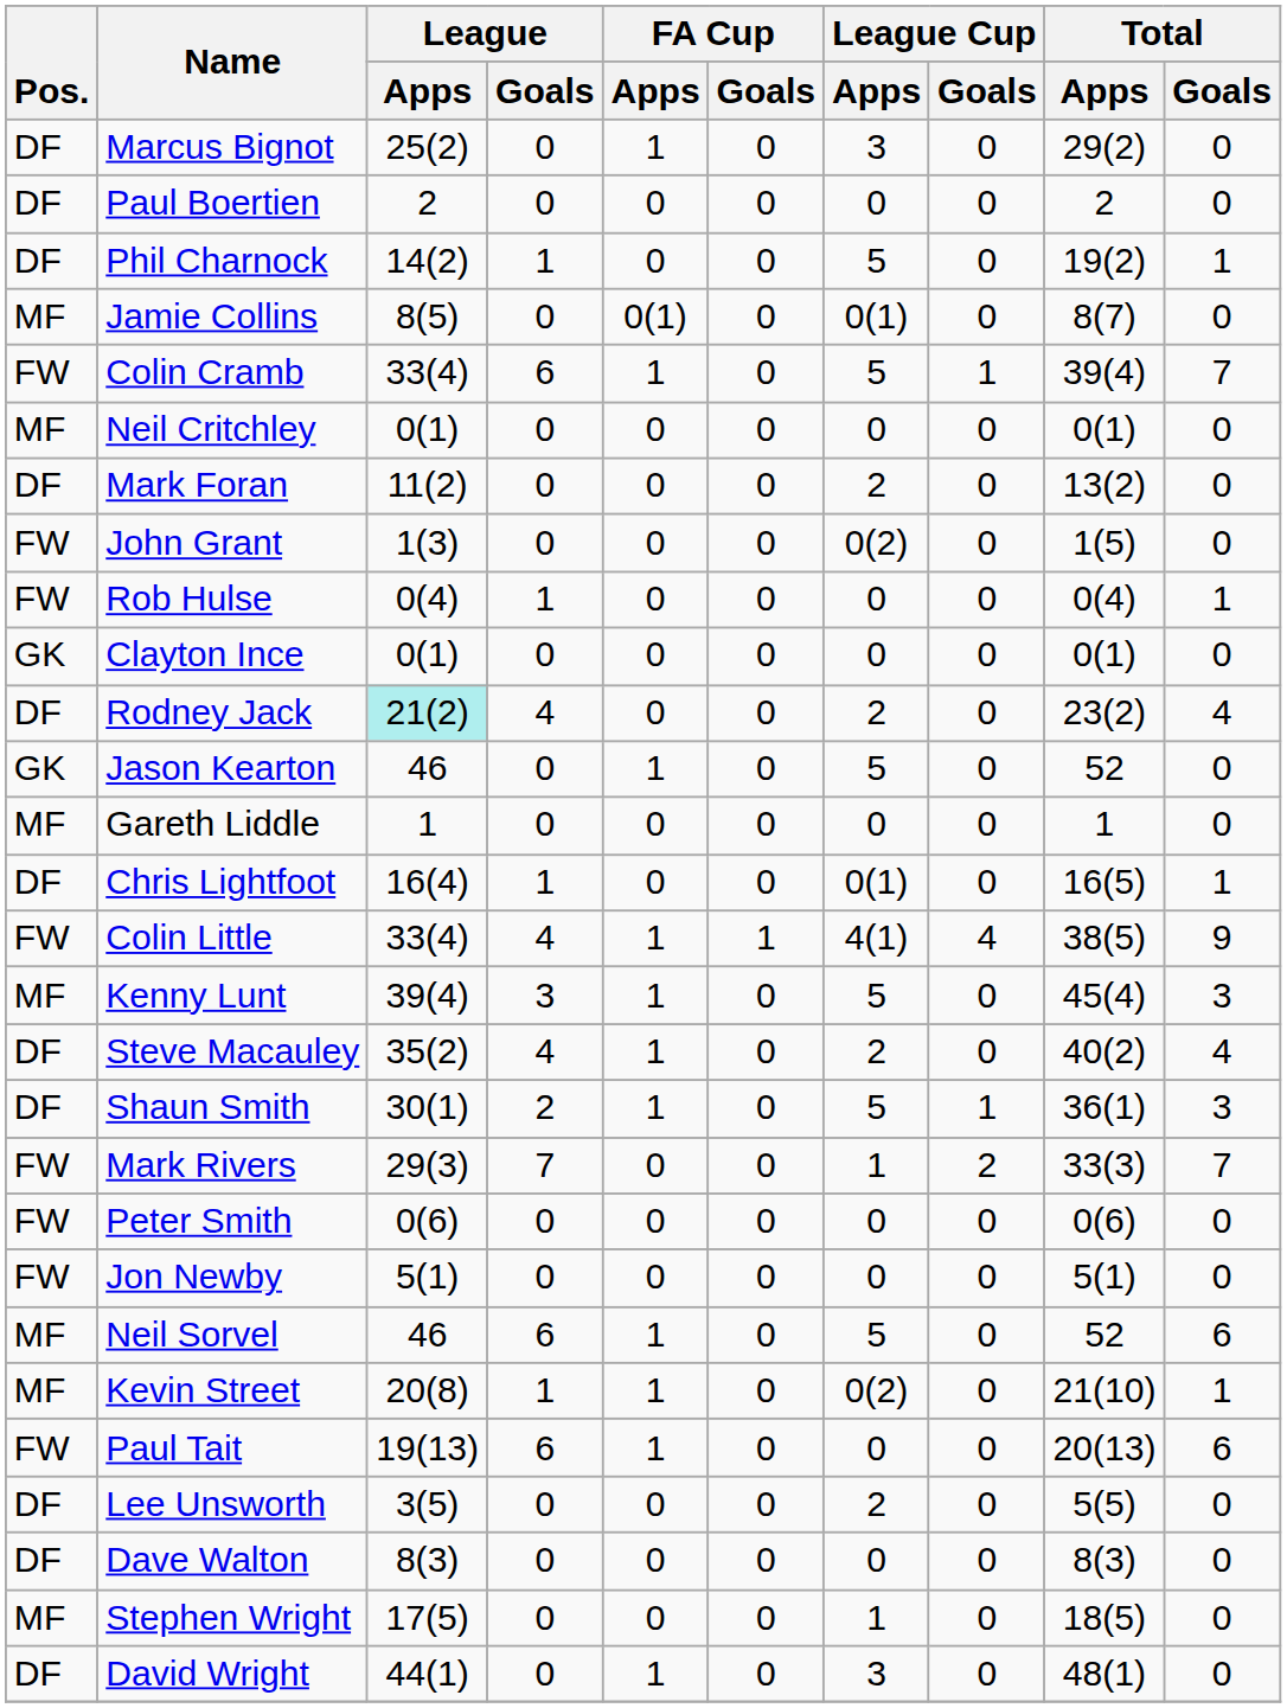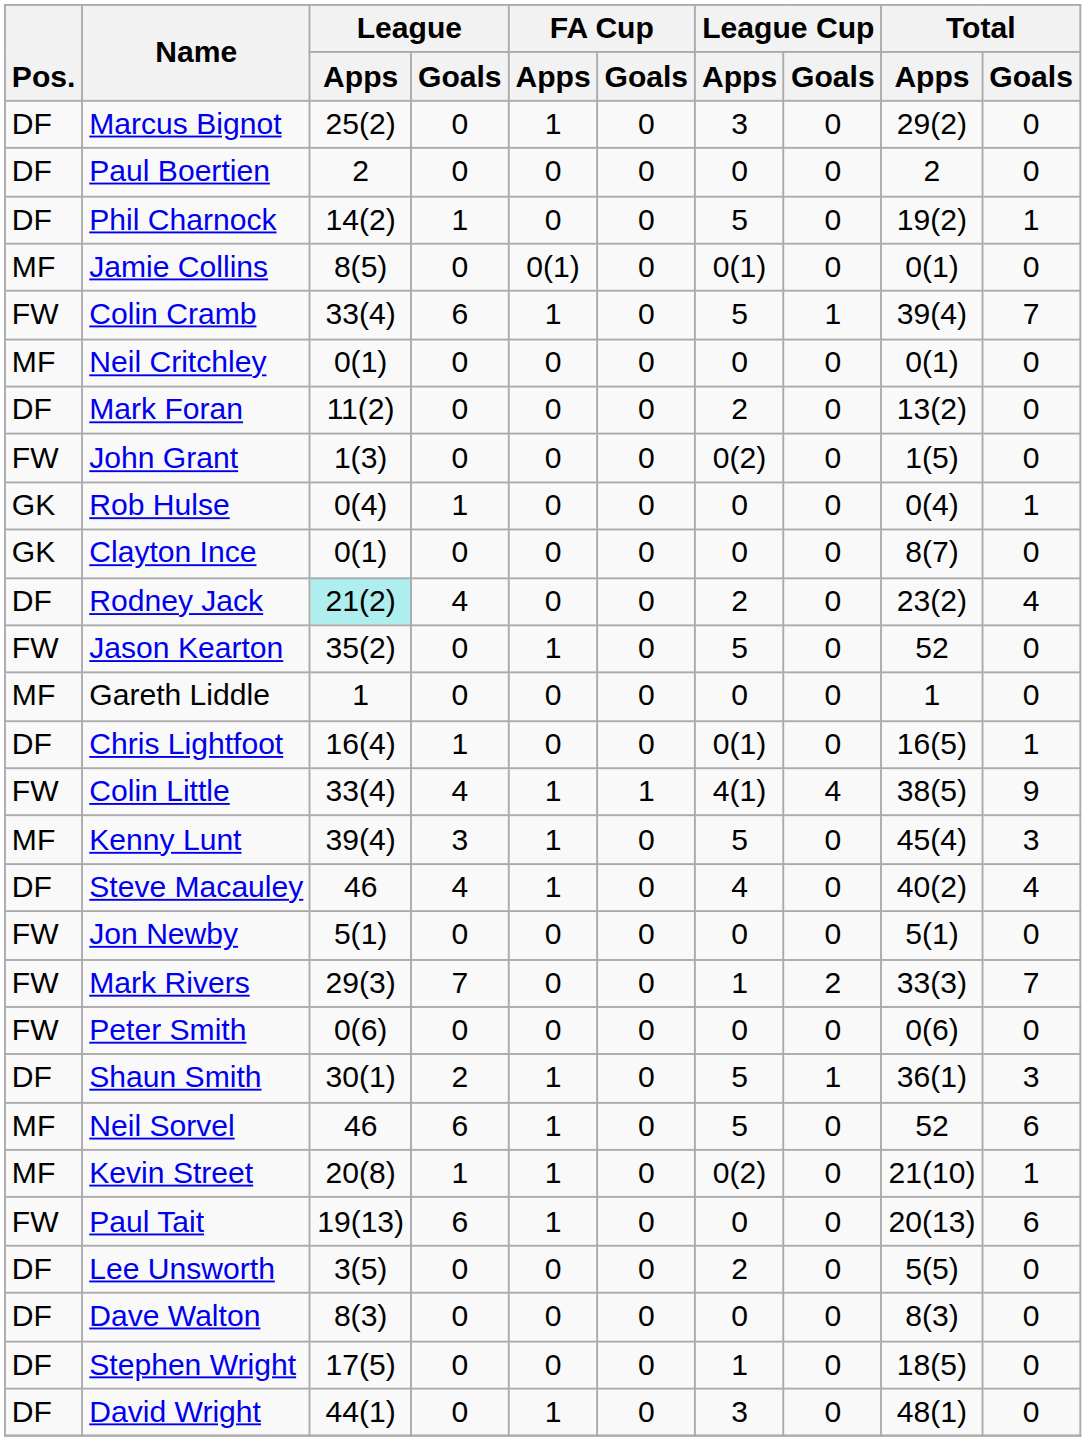Jamie Collins | Total / Apps: 8(7) -> 0(1)
Rob Hulse | Pos.: FW -> GK
Clayton Ince | Total / Apps: 0(1) -> 8(7)
Jason Kearton | Pos.: GK -> FW
Jason Kearton | League / Apps: 46 -> 35(2)
Steve Macauley | League / Apps: 35(2) -> 46
Steve Macauley | League Cup / Apps: 2 -> 4
rows swapped: Jon Newby <-> Shaun Smith
Stephen Wright | Pos.: MF -> DF
